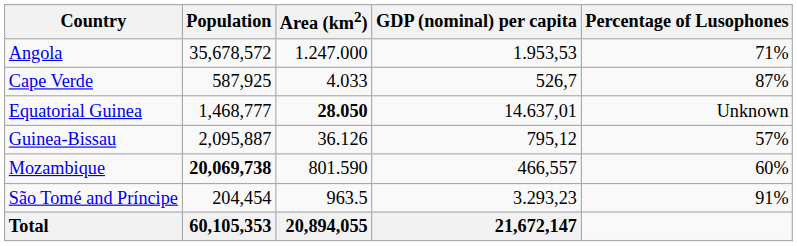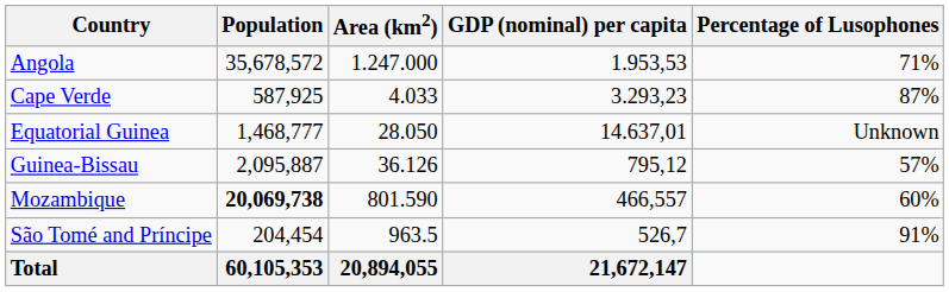Cape Verde | GDP (nominal) per capita: 526,7 -> 3.293,23
Equatorial Guinea | Area (km2): bold -> normal
São Tomé and Príncipe | GDP (nominal) per capita: 3.293,23 -> 526,7
